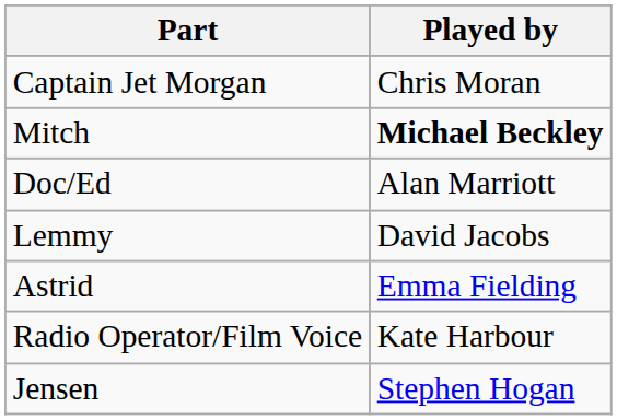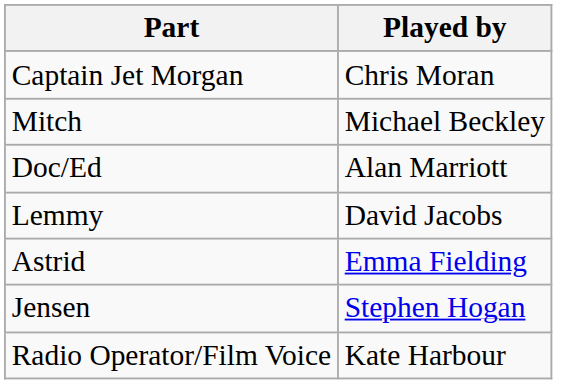Mitch | Played by: bold -> normal
rows swapped: Jensen <-> Radio Operator/Film Voice
